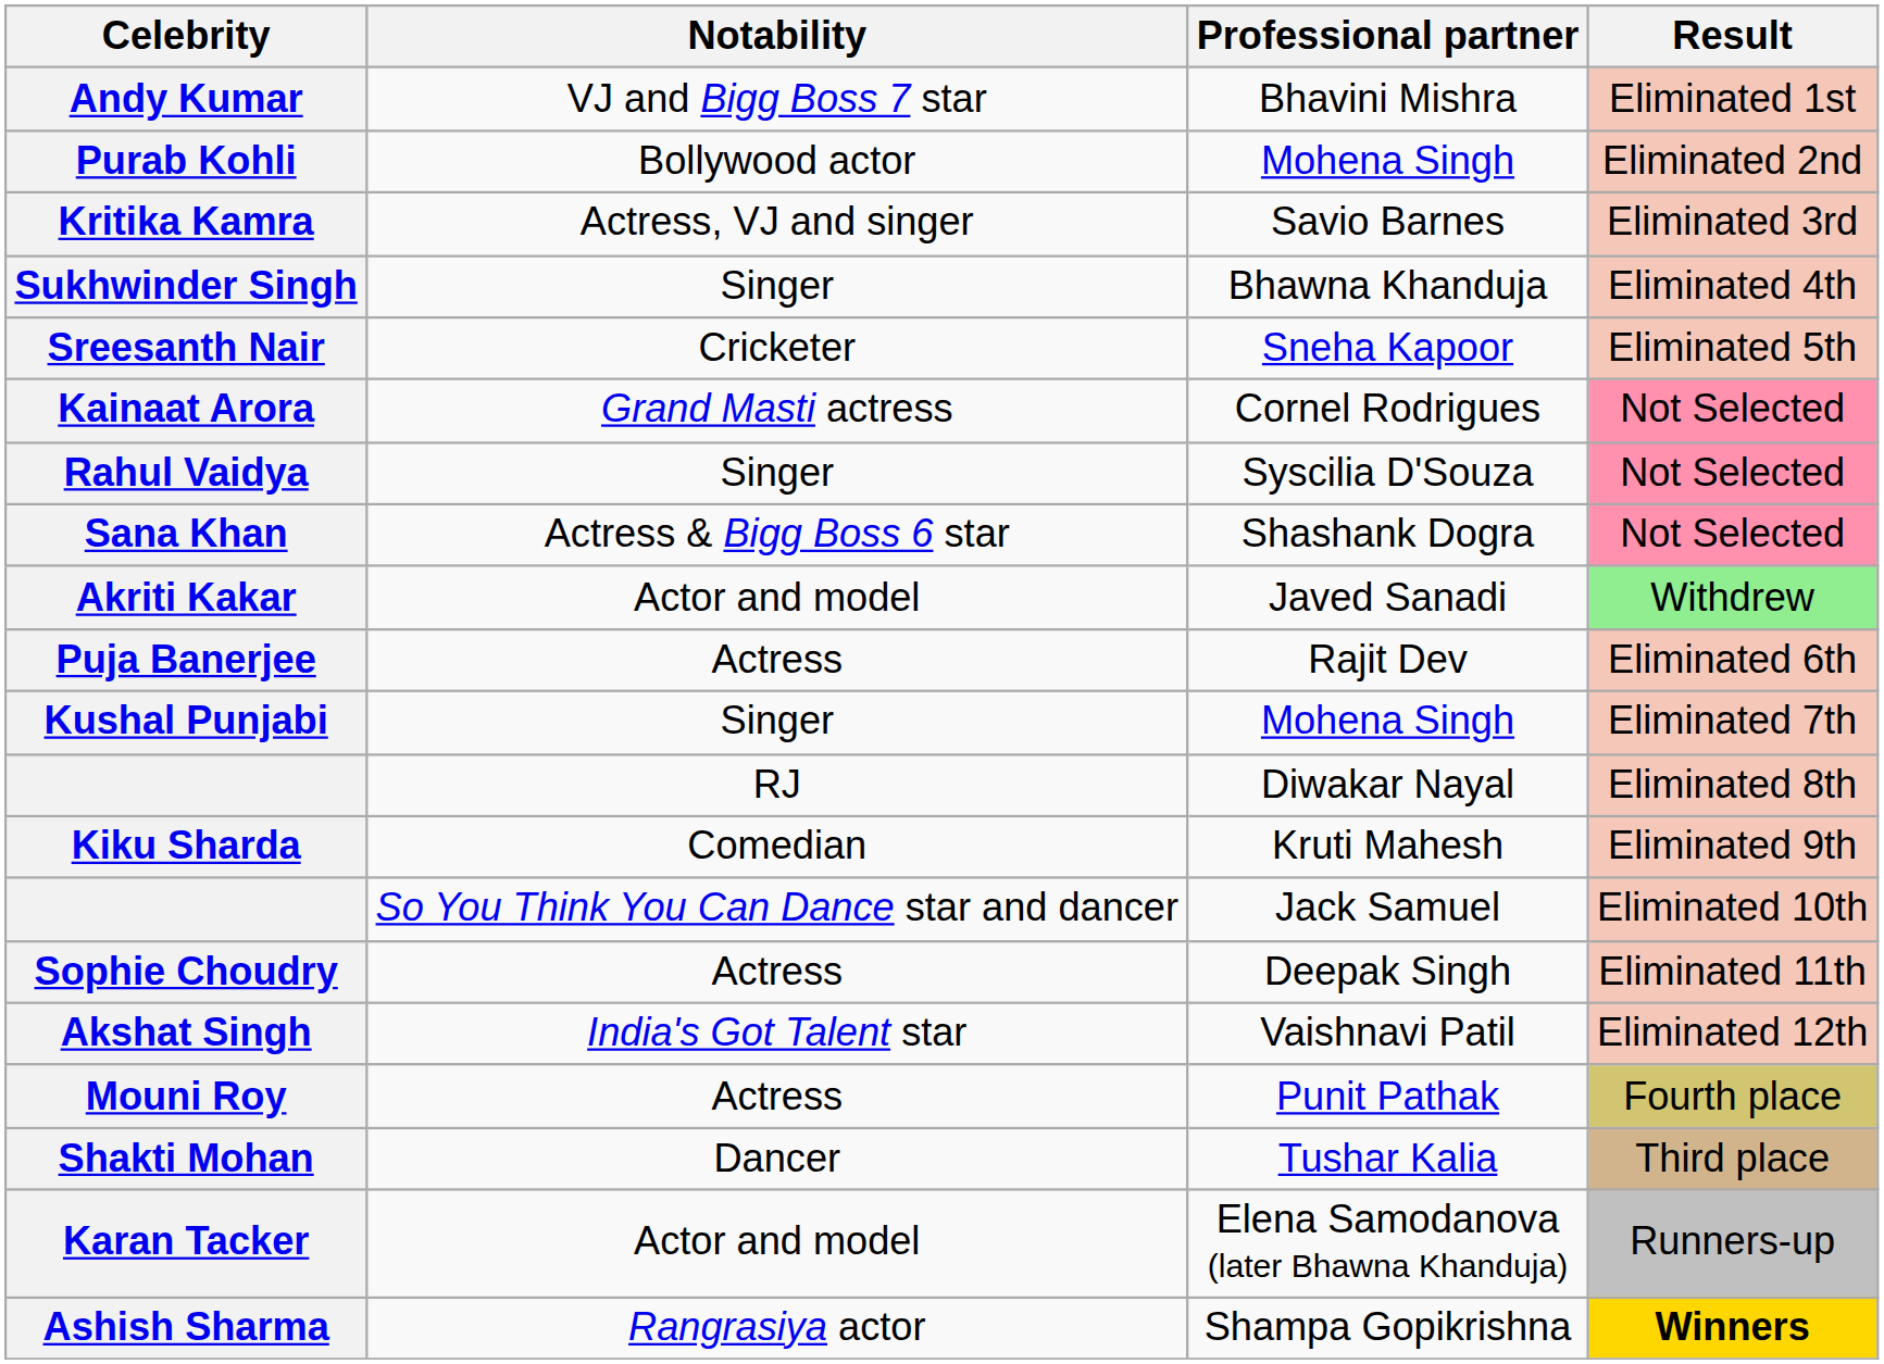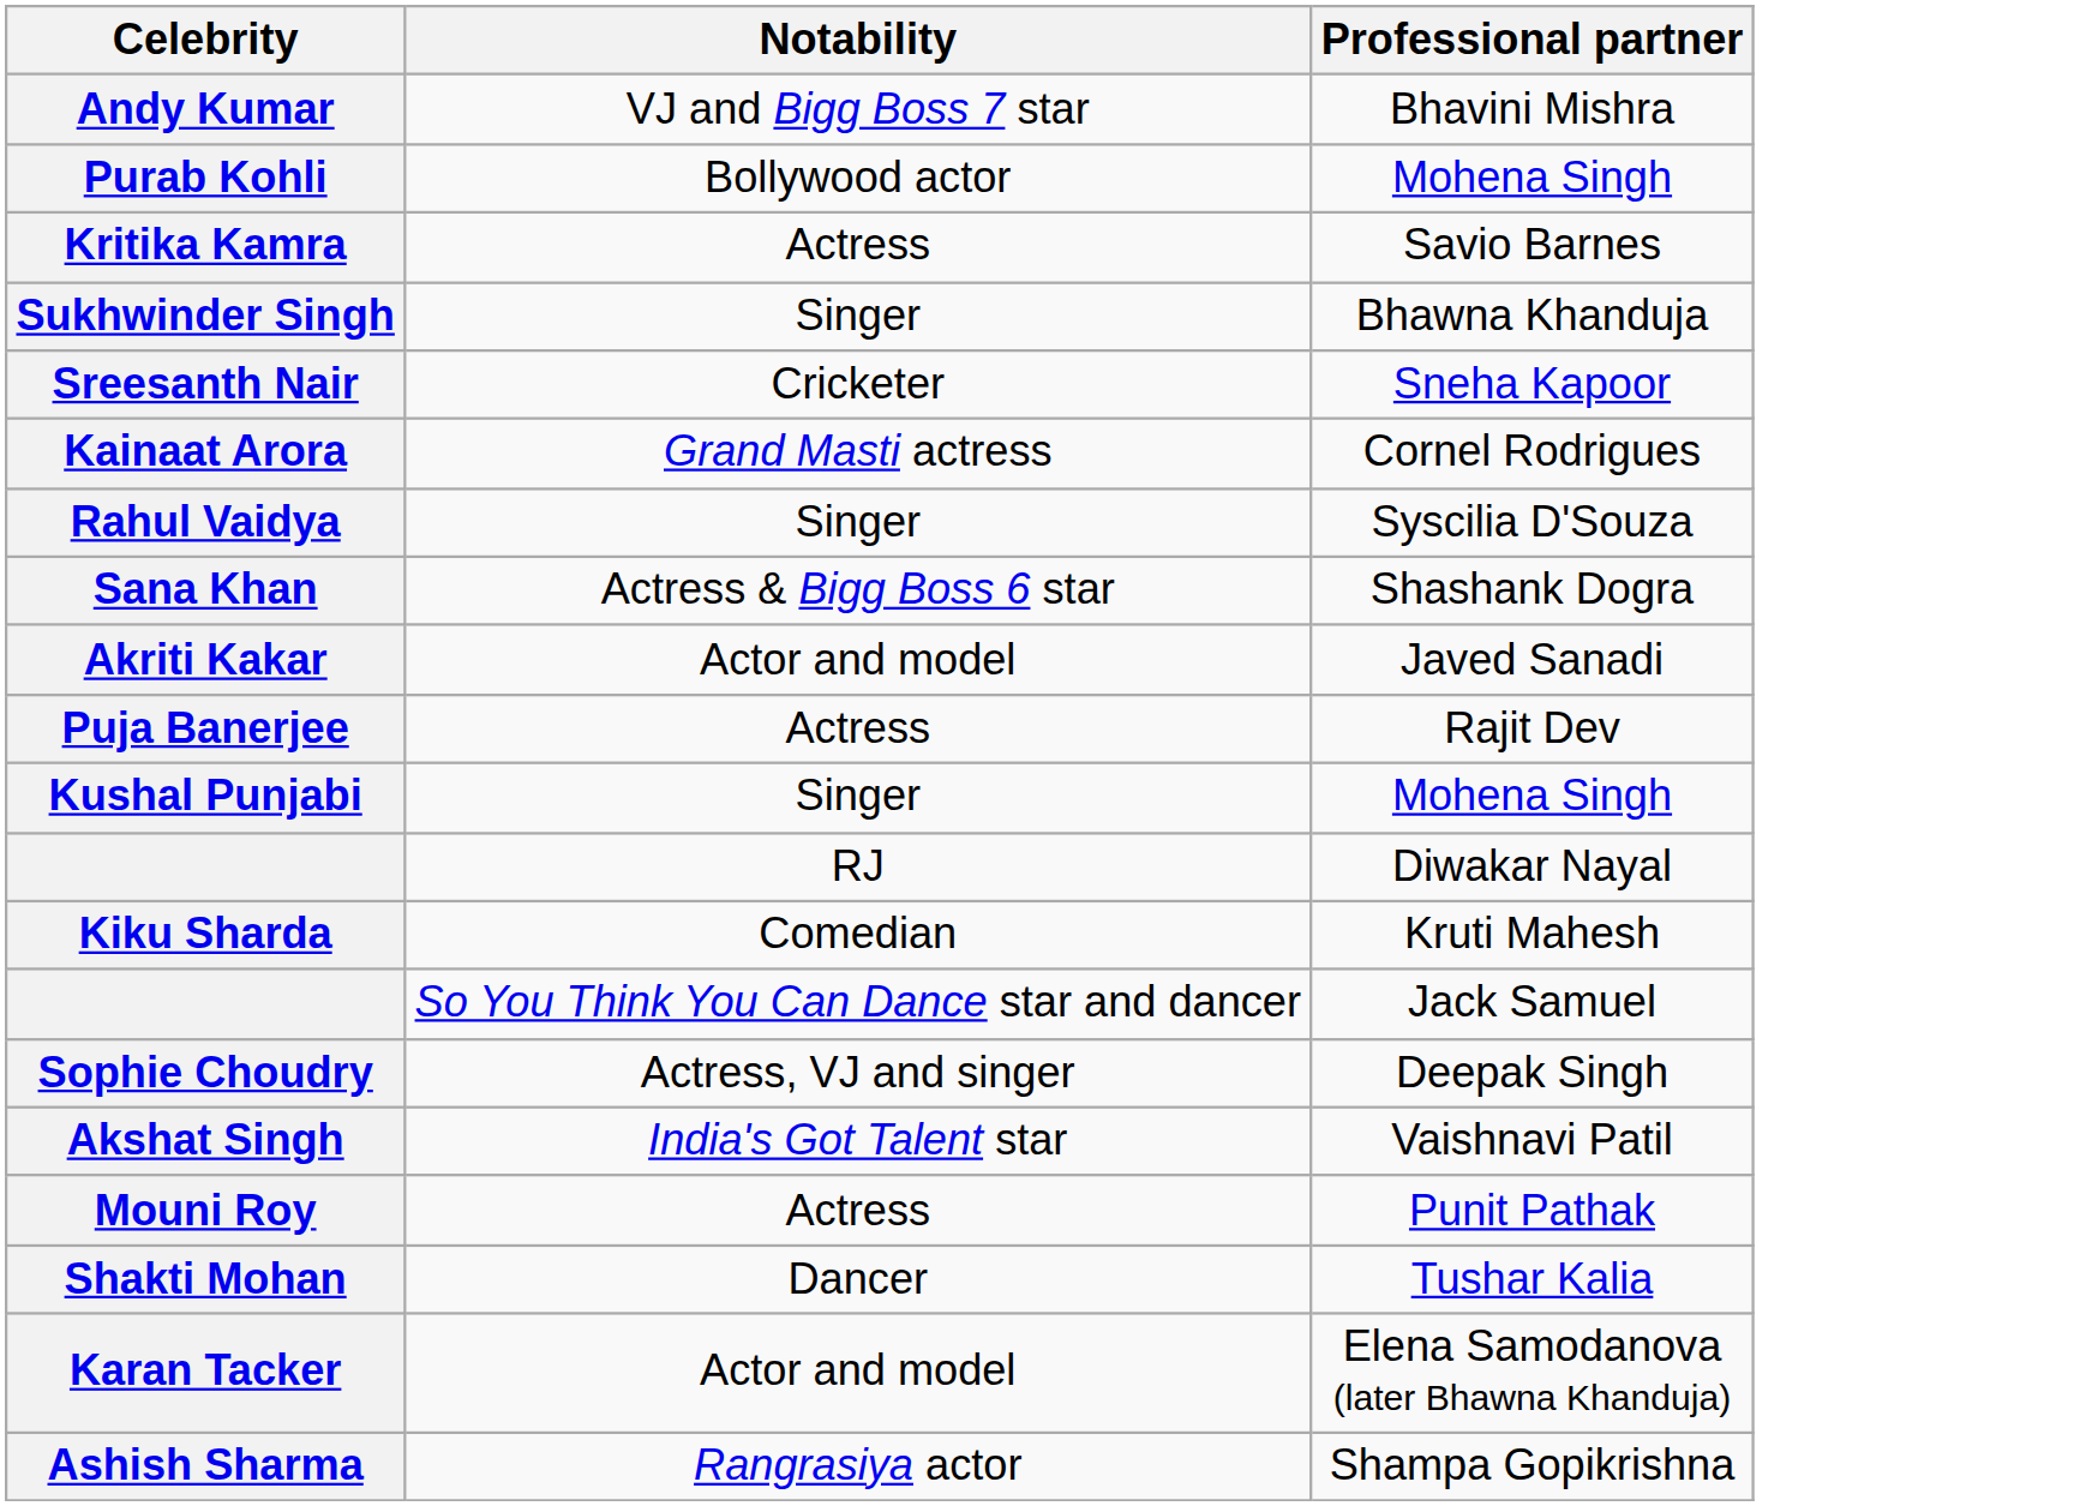- column: Result | Eliminated 1st | Eliminated 2nd | Eliminated 3rd | Eliminated 4th | Eliminated 5th | Not Selected | Not Selected | Not Selected | Withdrew | Eliminated 6th | Eliminated 7th | Eliminated 8th | Eliminated 9th | Eliminated 10th | Eliminated 11th | Eliminated 12th | Fourth place | Third place | Runners-up | Winners
Kritika Kamra | Notability: Actress, VJ and singer -> Actress
Sophie Choudry | Notability: Actress -> Actress, VJ and singer
